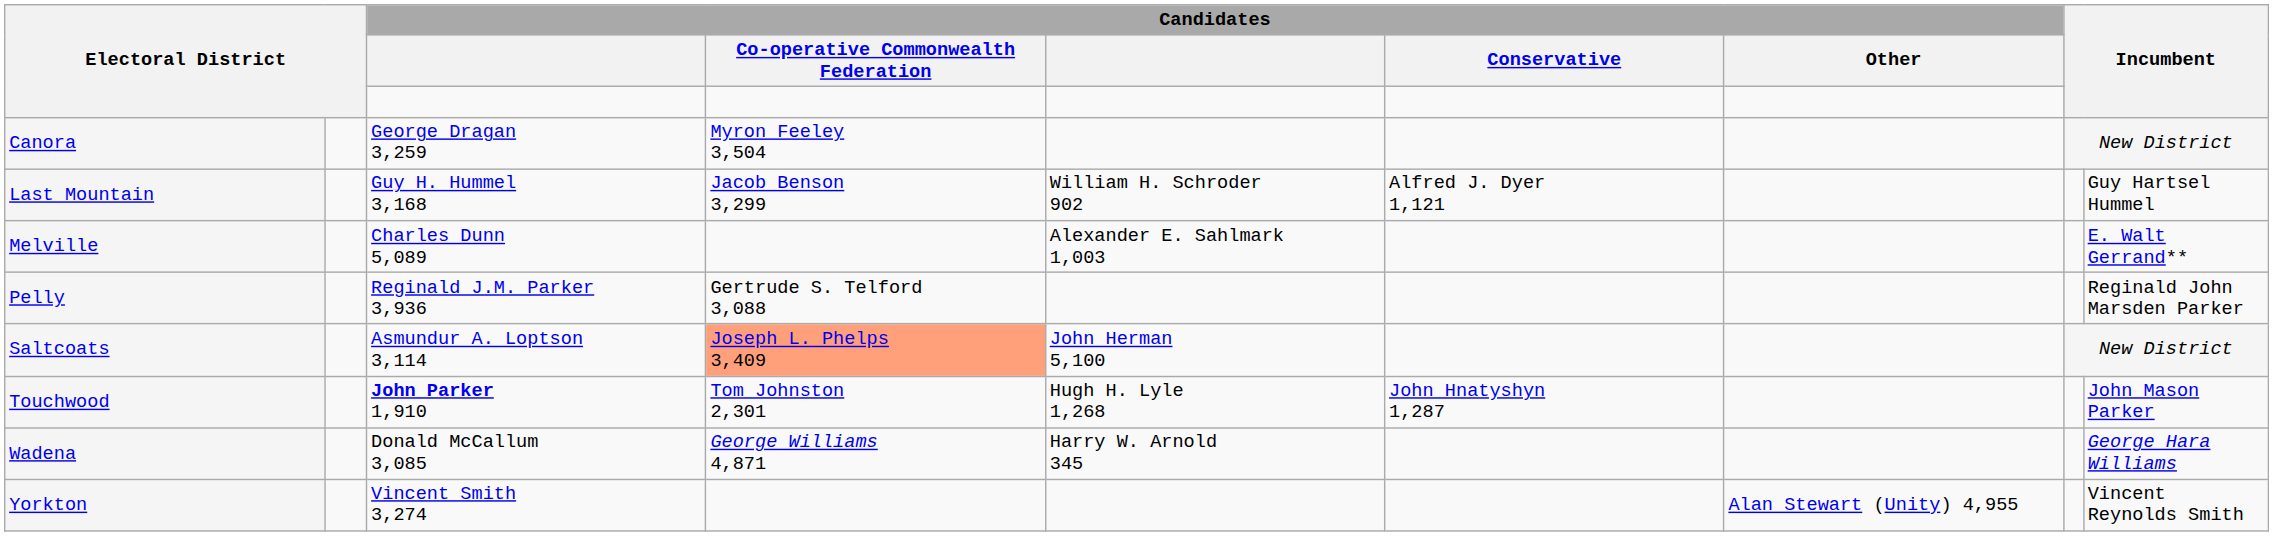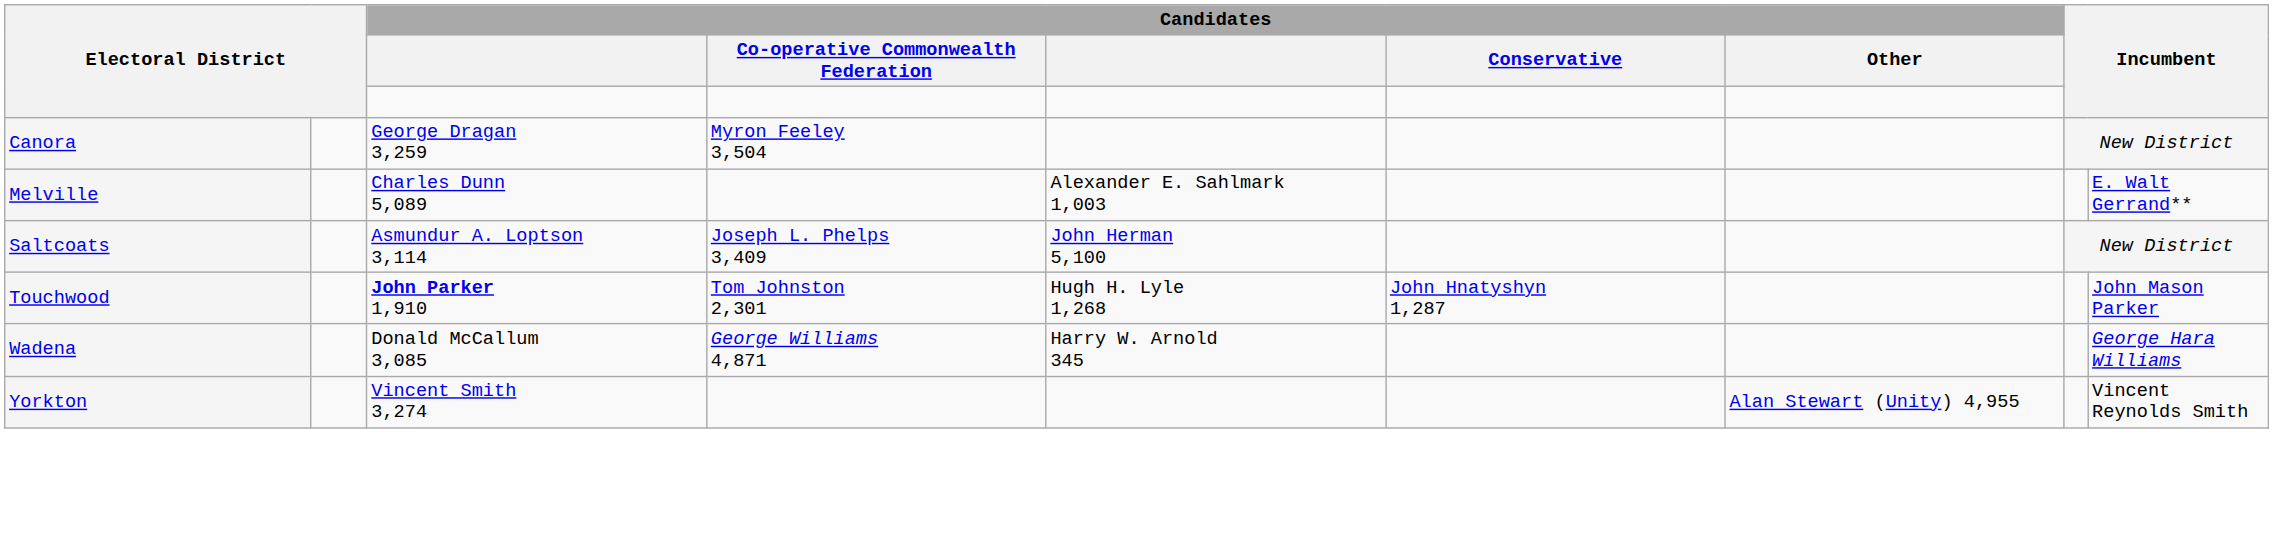- row: Last Mountain | Guy H. Hummel 3,168 | Jacob Benson 3,299 | William H. Schroder 902 | Alfred J. Dyer 1,121 | Guy Hartsel Hummel
- row: Pelly | Reginald J.M. Parker 3,936 | Gertrude S. Telford 3,088 | Reginald John Marsden Parker
Saltcoats | Candidates / Co-operative Commonwealth Federation: lightsalmon background -> no background
